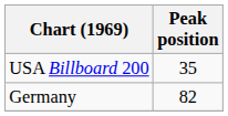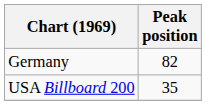rows swapped: USA Billboard 200 <-> Germany
